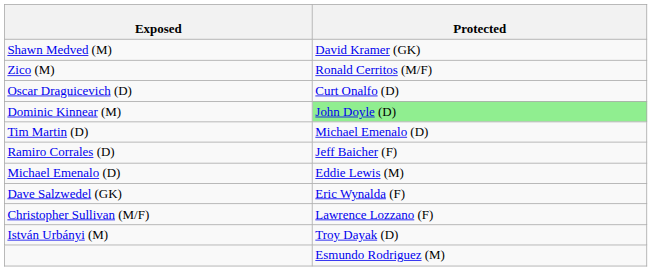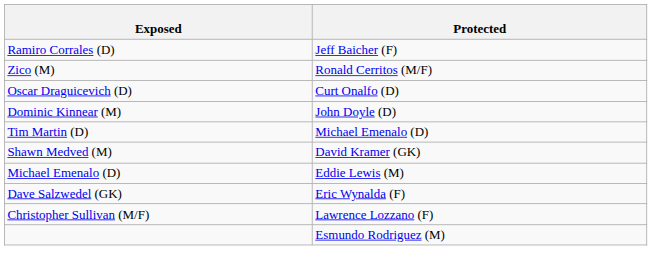rows swapped: Ramiro Corrales (D) <-> Shawn Medved (M)
Dominic Kinnear (M) | Protected: lightgreen background -> no background
- row: István Urbányi (M) | Troy Dayak (D)
